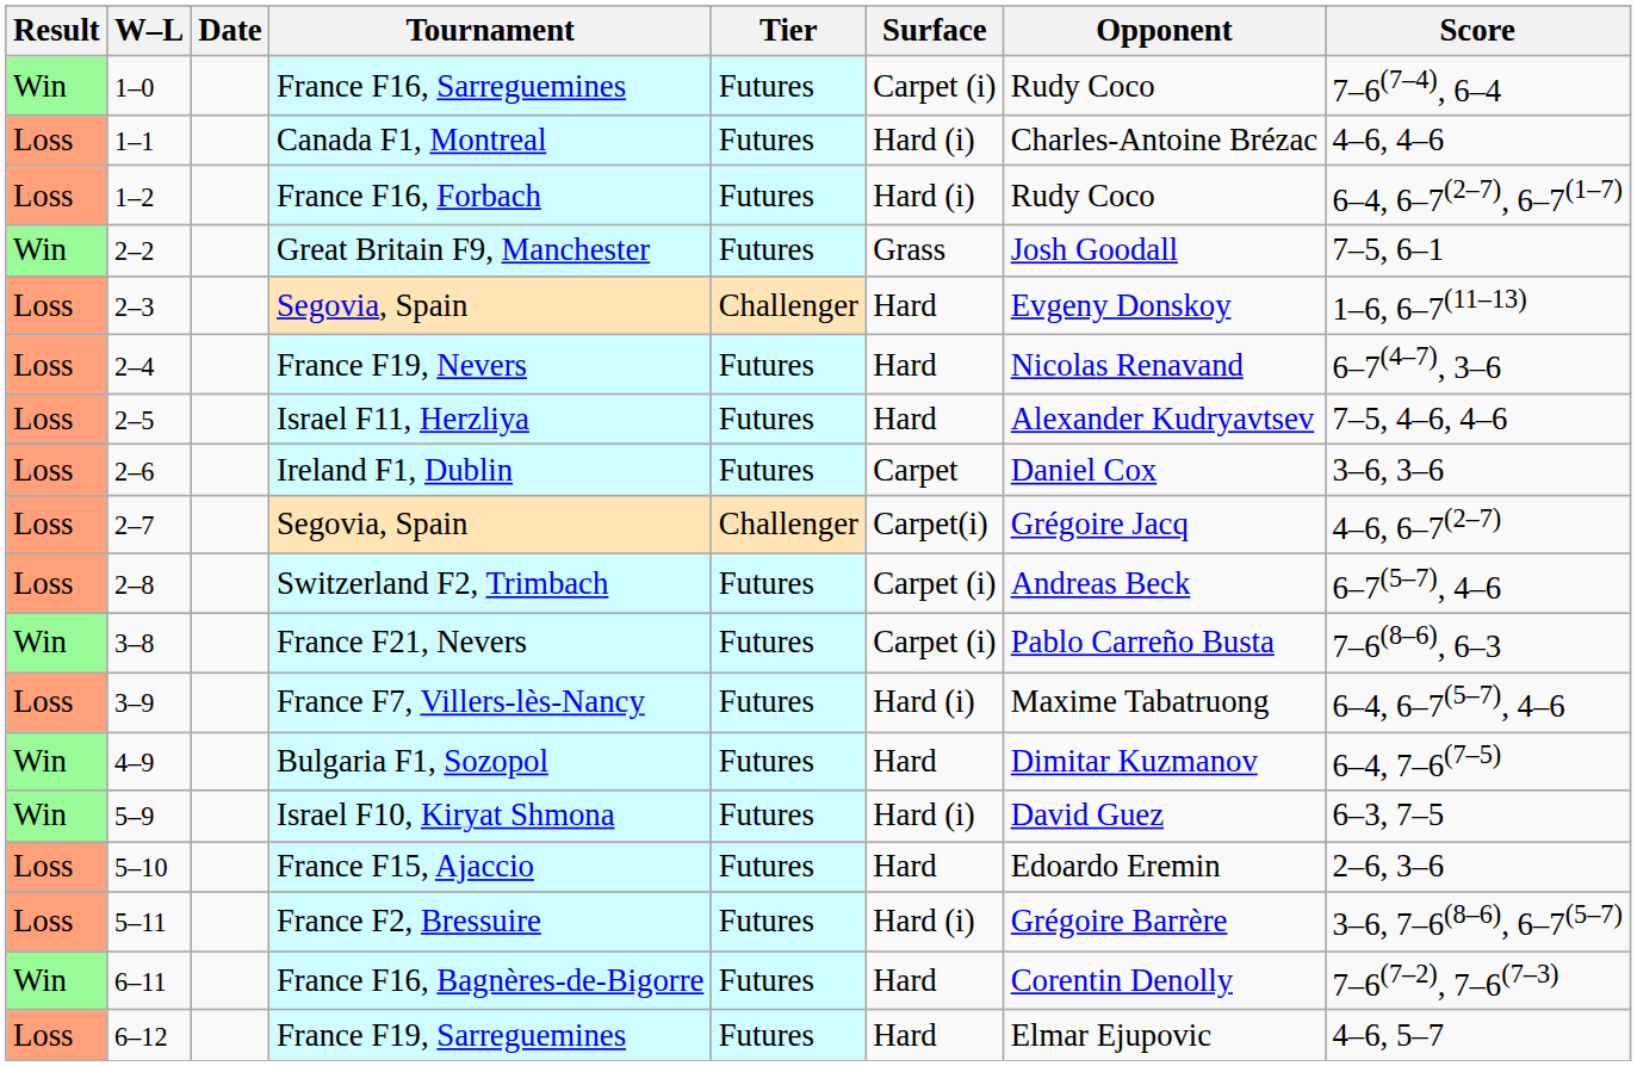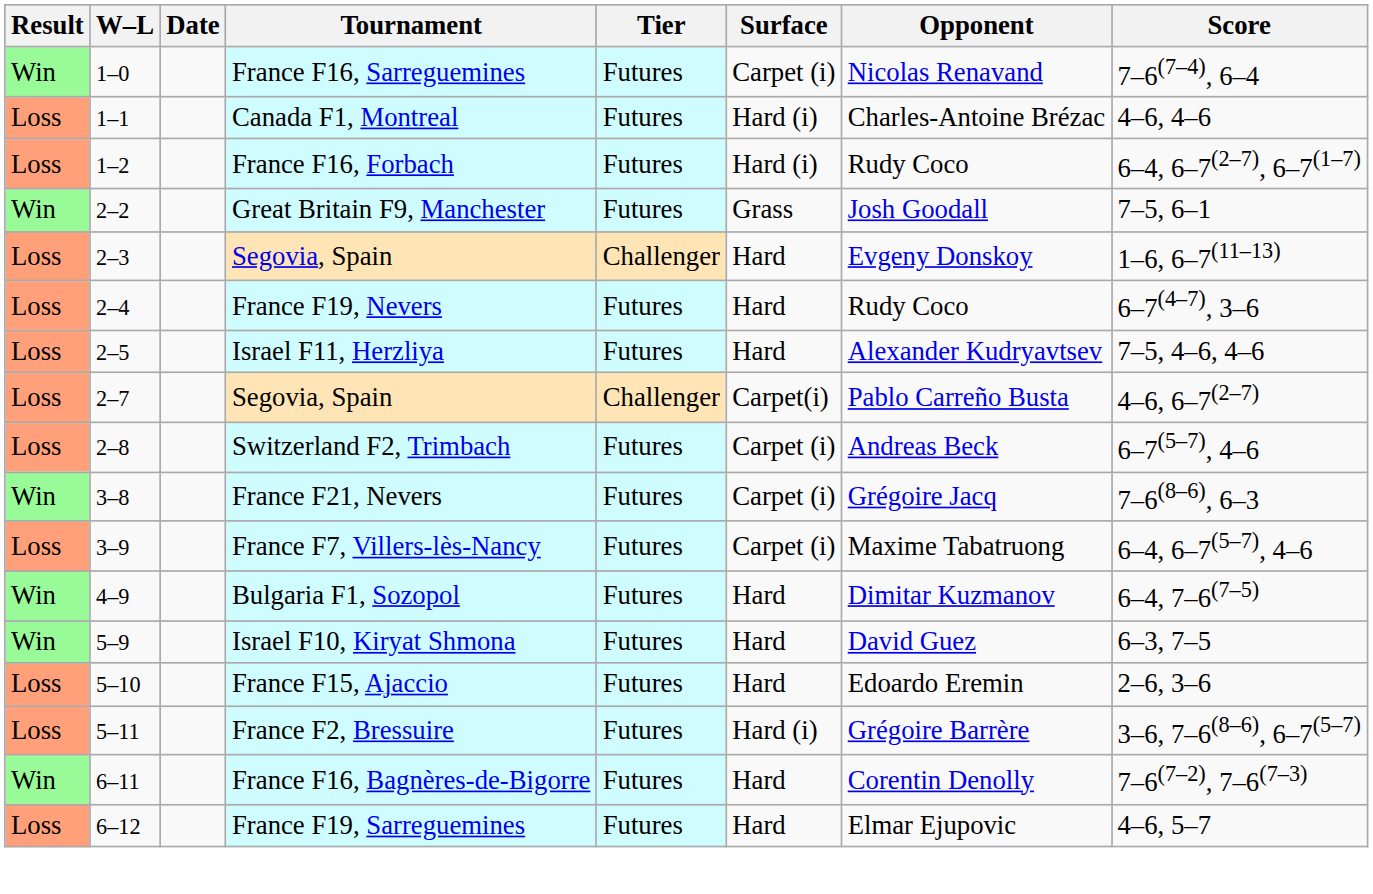France F16, Sarreguemines | Opponent: Rudy Coco -> Nicolas Renavand
France F19, Nevers | Opponent: Nicolas Renavand -> Rudy Coco
- row: Loss | 2–6 | Ireland F1, Dublin | Futures | Carpet | Daniel Cox | 3–6, 3–6
2–7 / Segovia, Spain | Opponent: Grégoire Jacq -> Pablo Carreño Busta
France F21, Nevers | Opponent: Pablo Carreño Busta -> Grégoire Jacq
France F7, Villers-lès-Nancy | Surface: Hard (i) -> Carpet (i)
Israel F10, Kiryat Shmona | Surface: Hard (i) -> Hard
